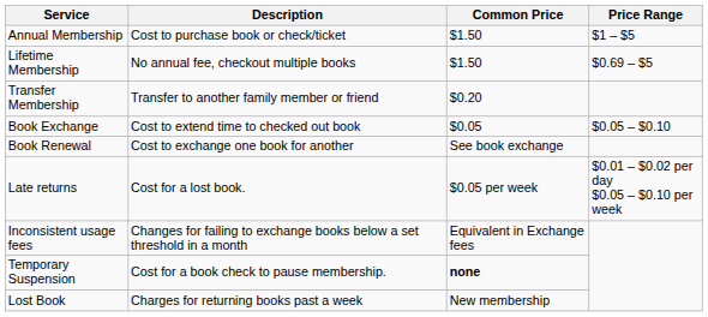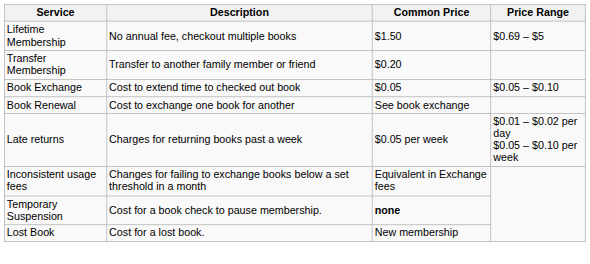- row: Annual Membership | Cost to purchase book or check/ticket | $1.50 | $1 – $5
Late returns | Description: Cost for a lost book. -> Charges for returning books past a week
Lost Book | Description: Charges for returning books past a week -> Cost for a lost book.
